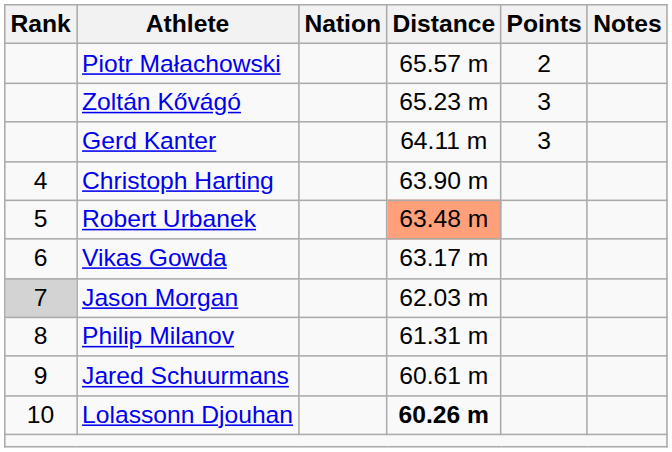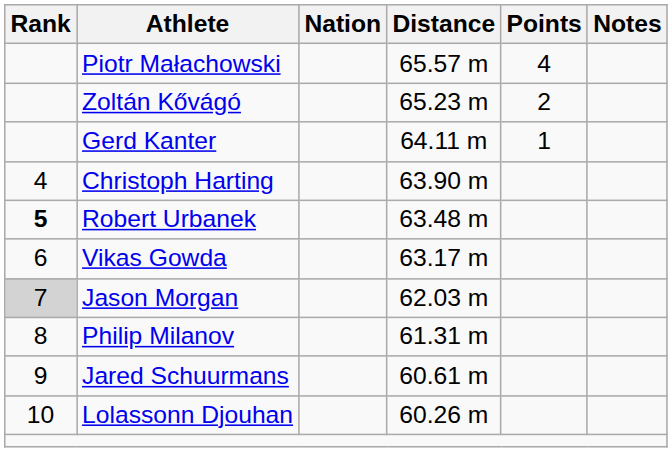Piotr Małachowski | Points: 2 -> 4
Zoltán Kővágó | Points: 3 -> 2
Gerd Kanter | Points: 3 -> 1
Robert Urbanek | Rank: normal -> bold
Robert Urbanek | Distance: lightsalmon background -> no background
Lolassonn Djouhan | Distance: bold -> normal
